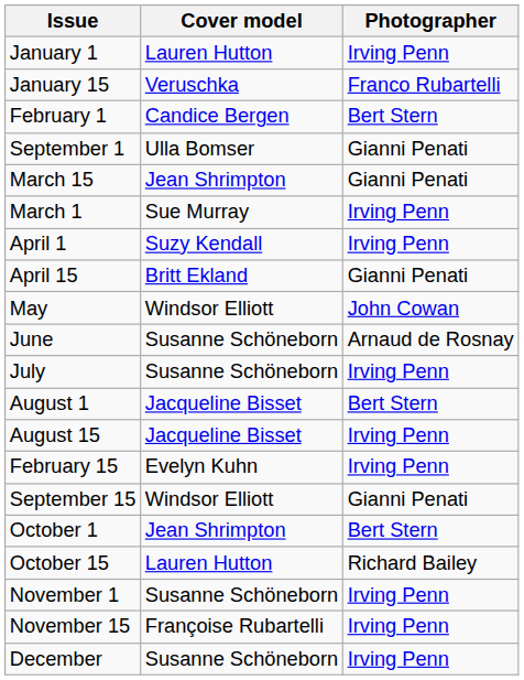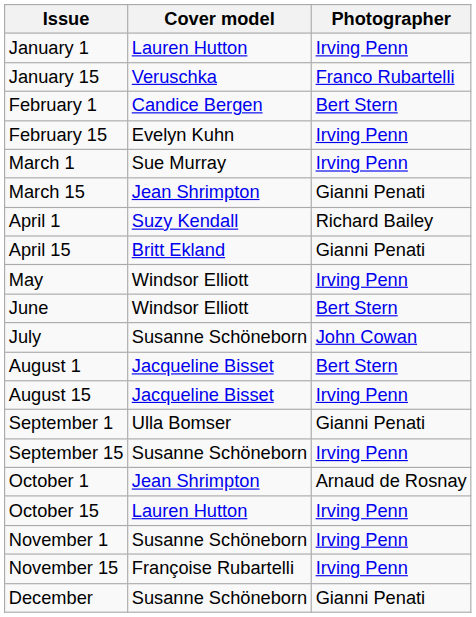rows swapped: February 15 <-> September 1
rows swapped: March 1 <-> March 15
April 1 | Photographer: Irving Penn -> Richard Bailey
May | Photographer: John Cowan -> Irving Penn
June | Cover model: Susanne Schöneborn -> Windsor Elliott
June | Photographer: Arnaud de Rosnay -> Bert Stern
July | Photographer: Irving Penn -> John Cowan
September 15 | Cover model: Windsor Elliott -> Susanne Schöneborn
September 15 | Photographer: Gianni Penati -> Irving Penn
October 1 | Photographer: Bert Stern -> Arnaud de Rosnay
October 15 | Photographer: Richard Bailey -> Irving Penn
December | Photographer: Irving Penn -> Gianni Penati
